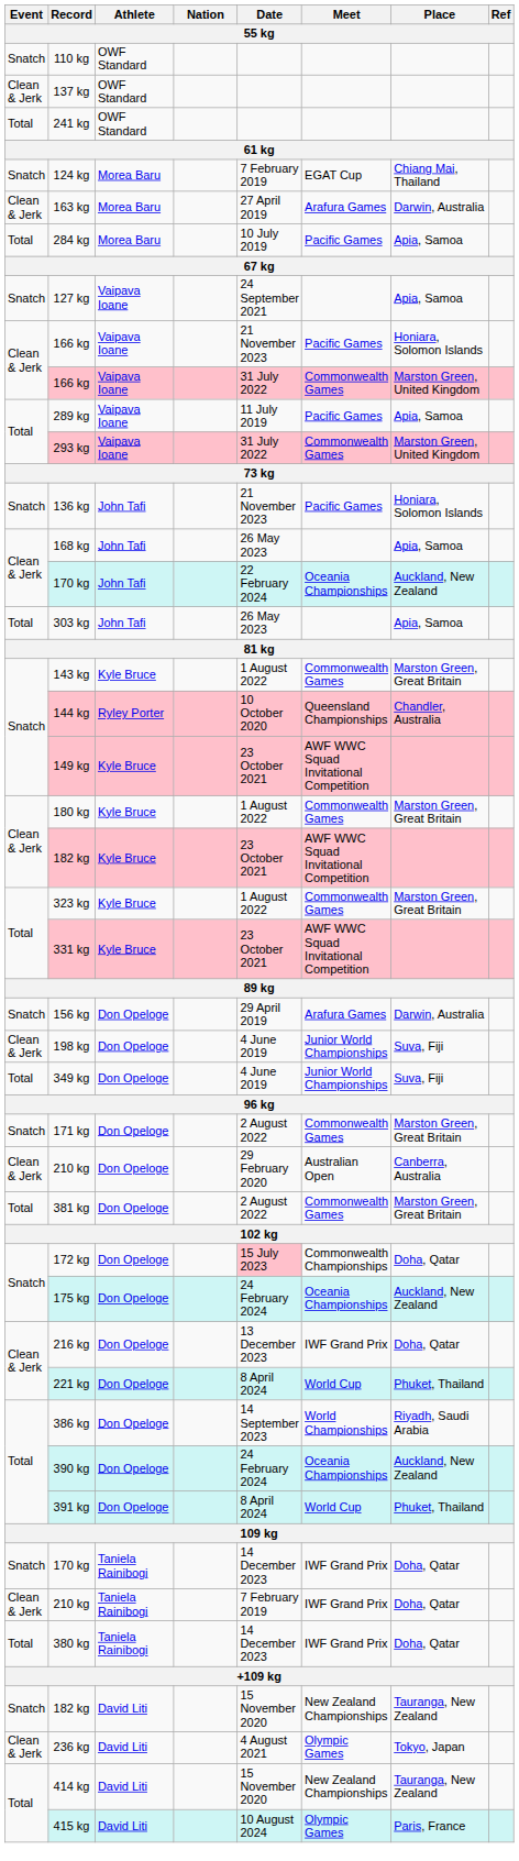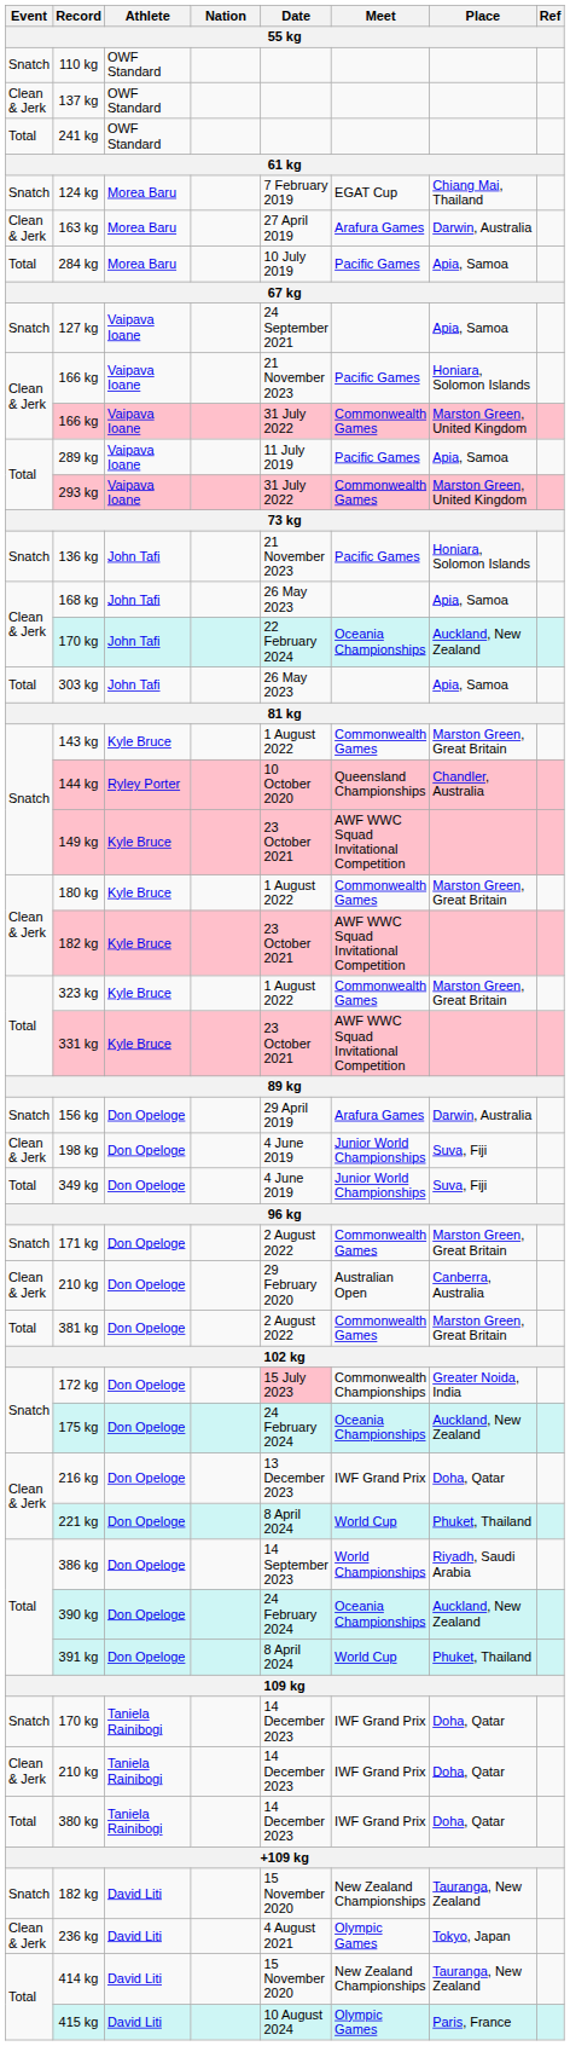172 kg | Place: Doha, Qatar -> Greater Noida, India
210 kg / Taniela Rainibogi | Date: 7 February 2019 -> 14 December 2023
